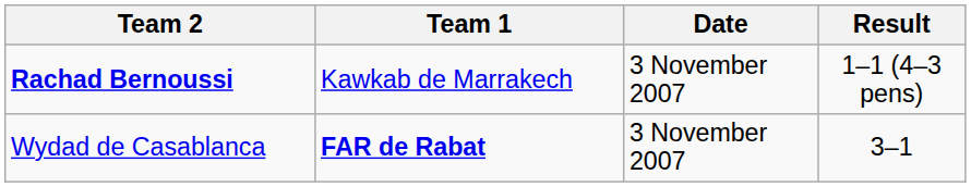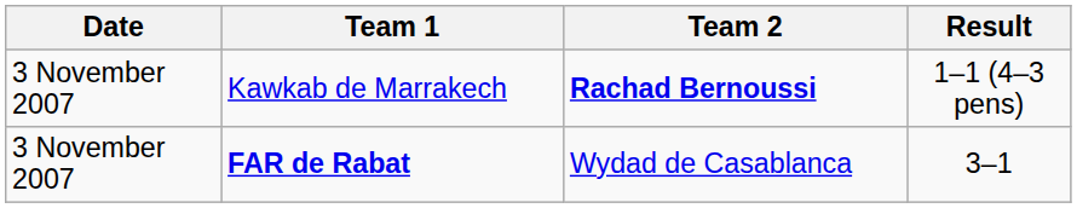columns swapped: Date <-> Team 2
